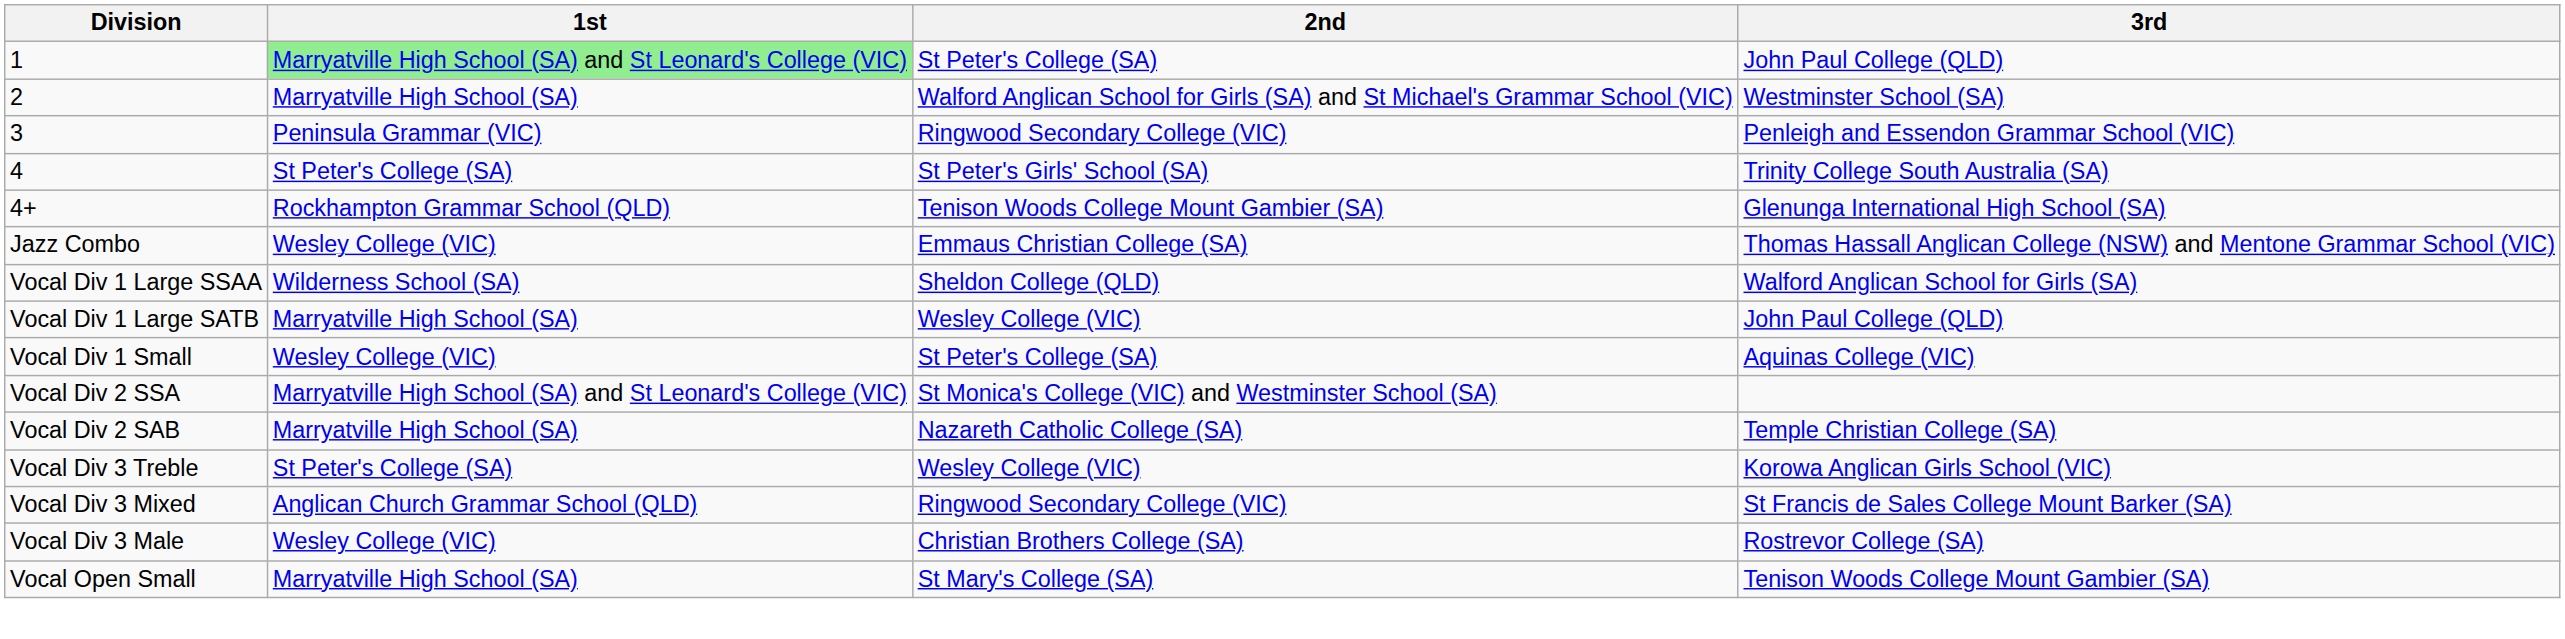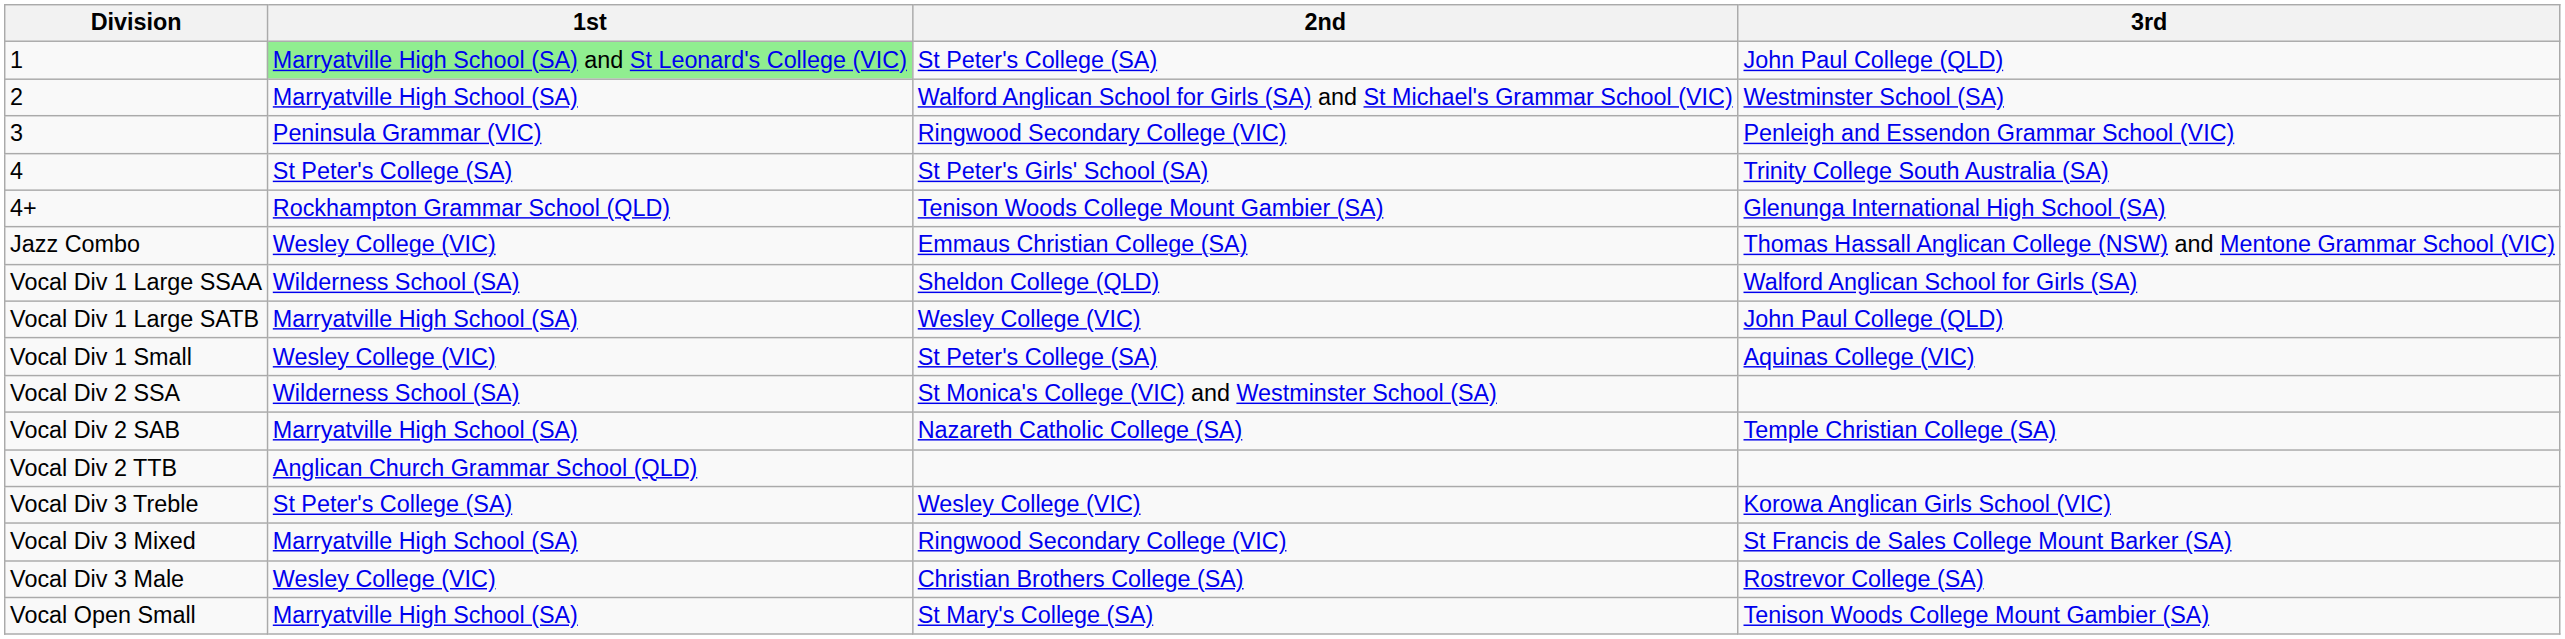Vocal Div 2 SSA | 1st: Marryatville High School (SA) and St Leonard's College (VIC) -> Wilderness School (SA)
+ row: Vocal Div 2 TTB | Anglican Church Grammar School (QLD)
Vocal Div 3 Mixed | 1st: Anglican Church Grammar School (QLD) -> Marryatville High School (SA)
